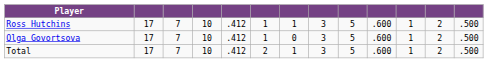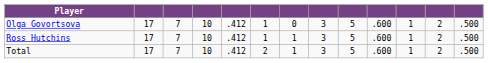rows swapped: Olga Govortsova <-> Ross Hutchins
